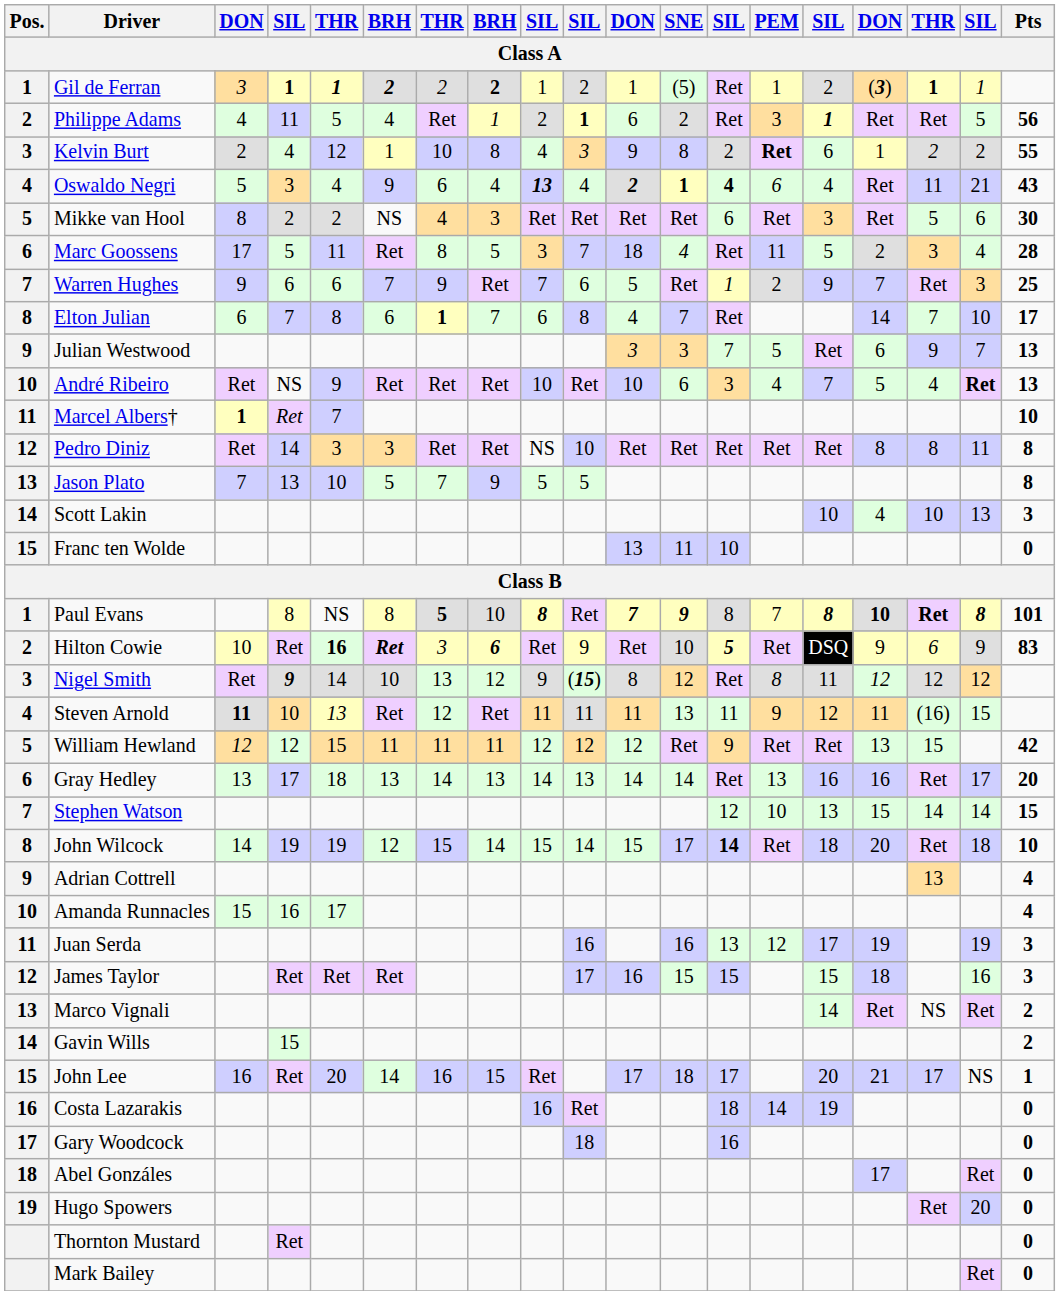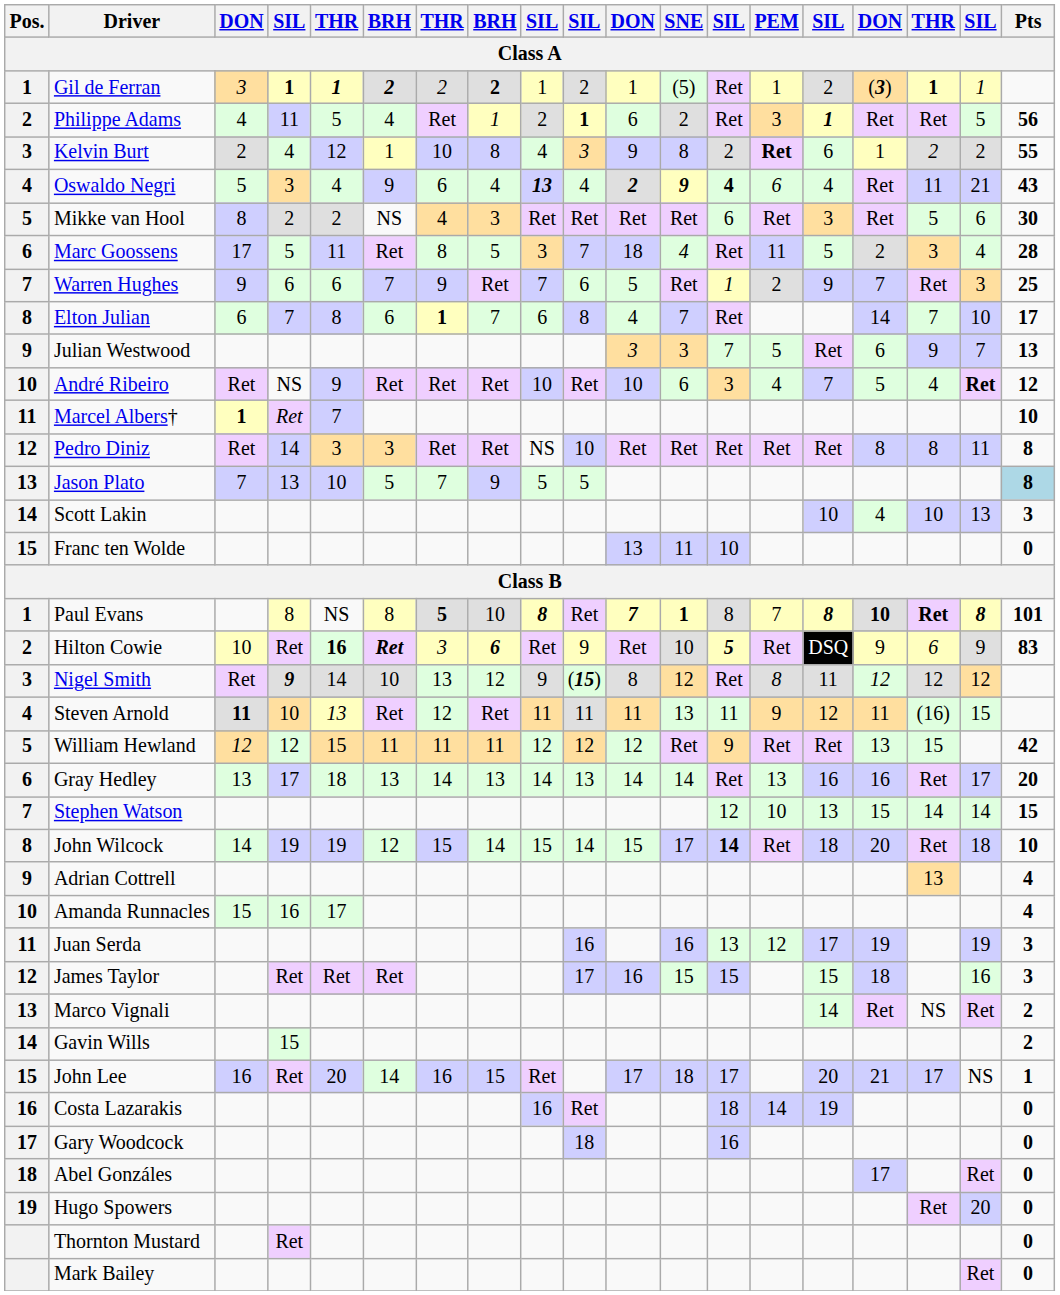Oswaldo Negri | SNE: 1 -> 9
André Ribeiro | Pts: 13 -> 12
Jason Plato | Pts: no background -> lightblue background
Paul Evans | SNE: 9 -> 1
